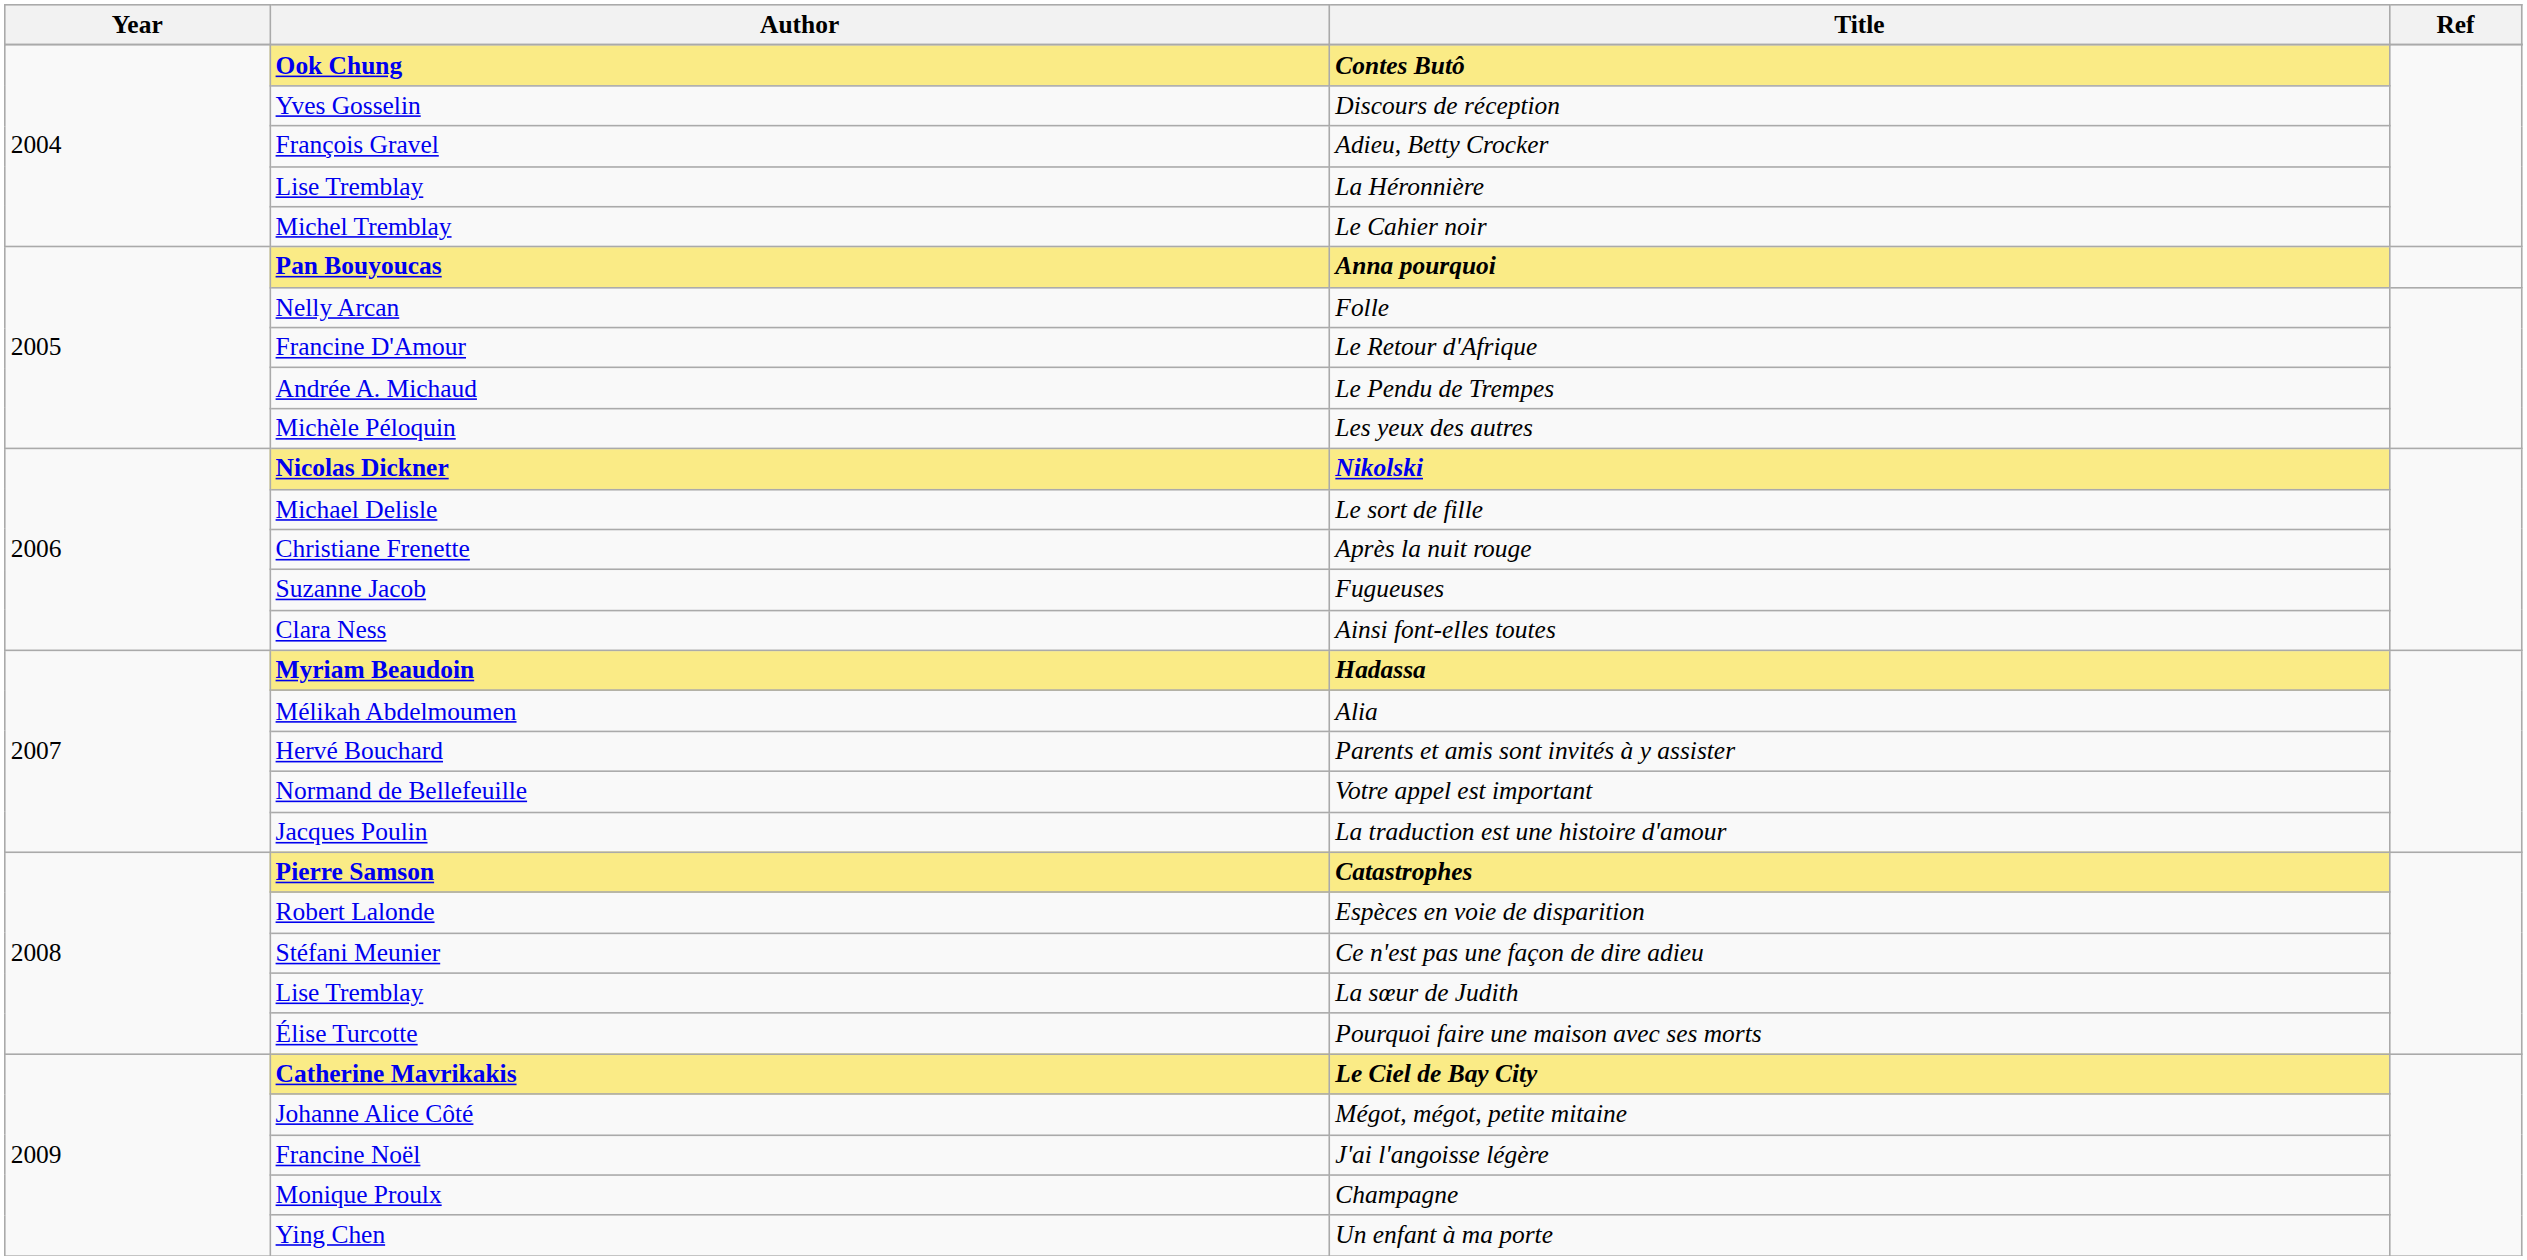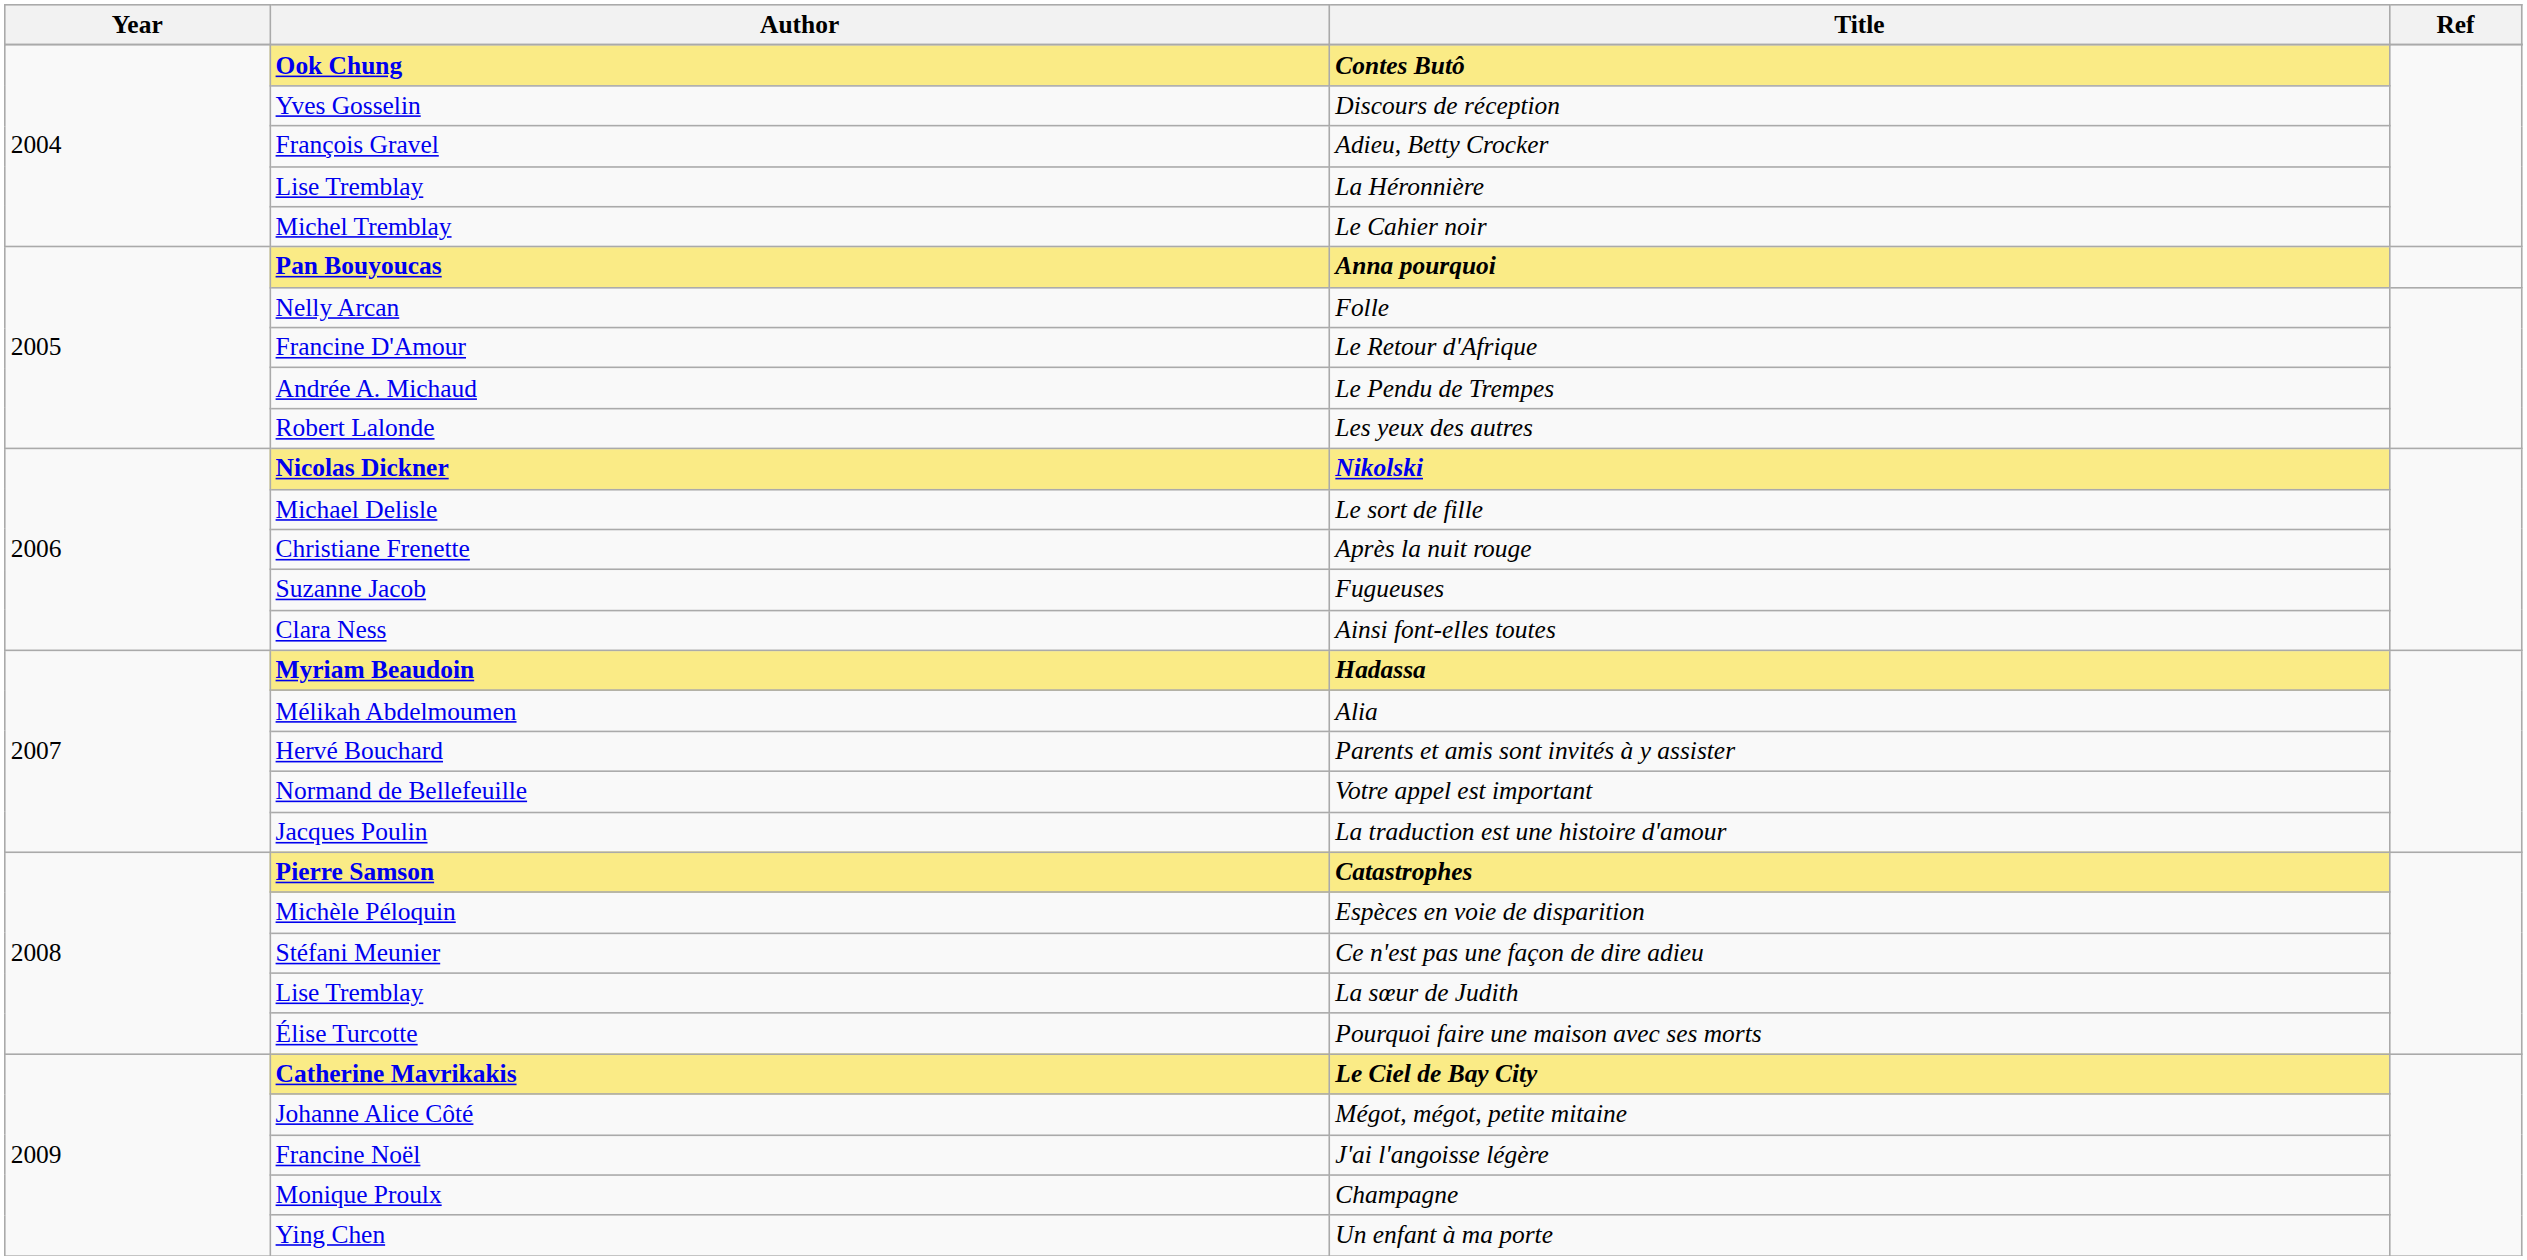Les yeux des autres | Author: Michèle Péloquin -> Robert Lalonde
Espèces en voie de disparition | Author: Robert Lalonde -> Michèle Péloquin
